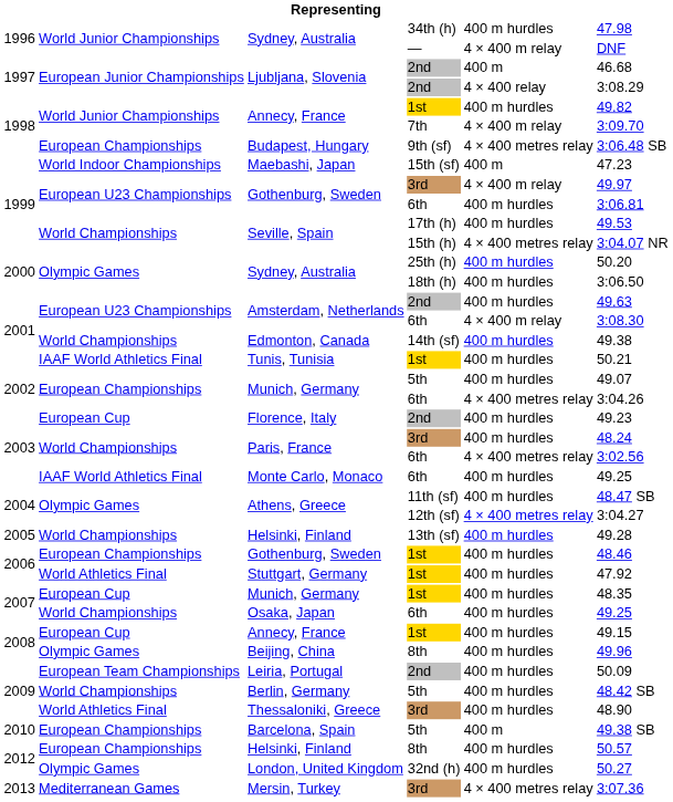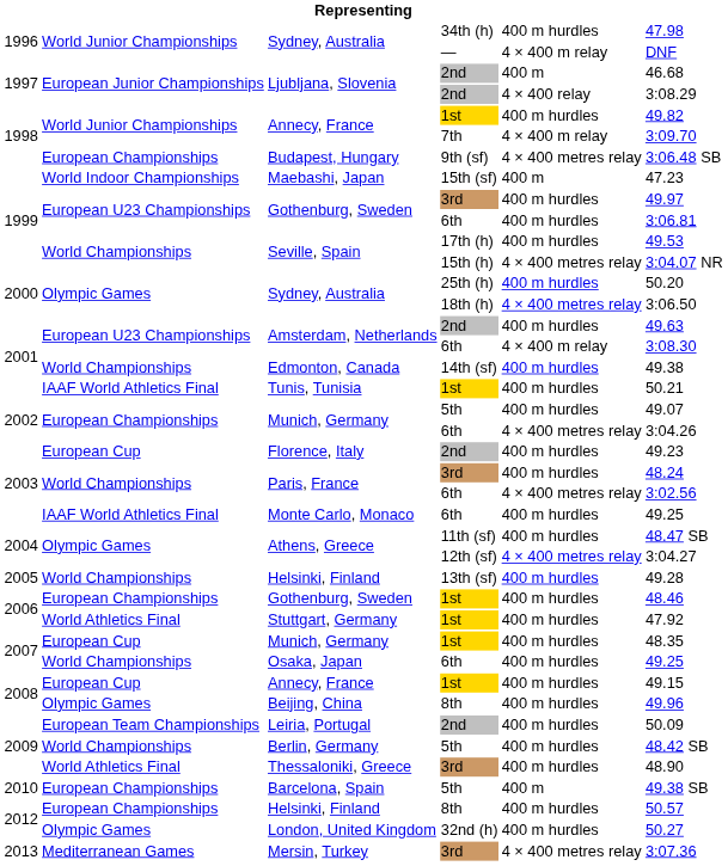Gothenburg, Sweden / 3rd | column 5: 4 × 400 m relay -> 400 m hurdles
Sydney, Australia / 18th (h) | column 5: 400 m hurdles -> 4 × 400 metres relay
